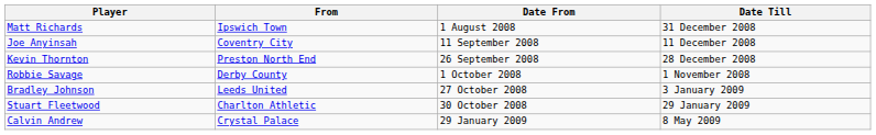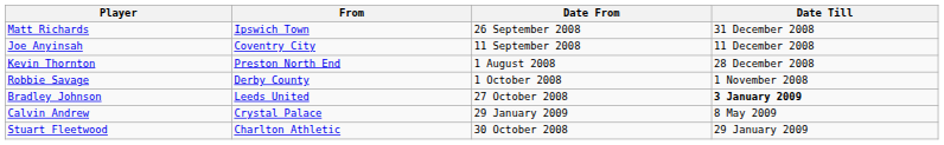Matt Richards | Date From: 1 August 2008 -> 26 September 2008
Kevin Thornton | Date From: 26 September 2008 -> 1 August 2008
Bradley Johnson | Date Till: normal -> bold
rows swapped: Stuart Fleetwood <-> Calvin Andrew
